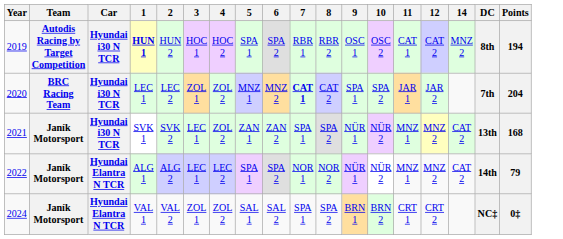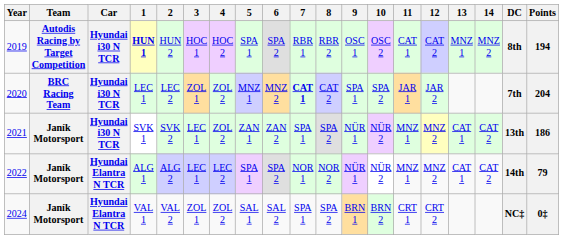+ column: 13 | MNZ 1 | CAT 1 | CAT 1
SVK 1 | Points: 168 -> 186
